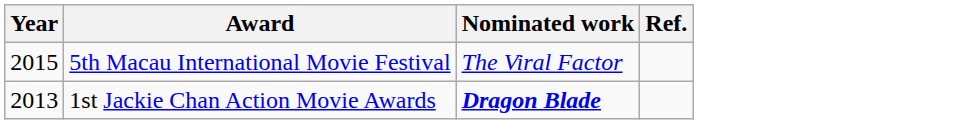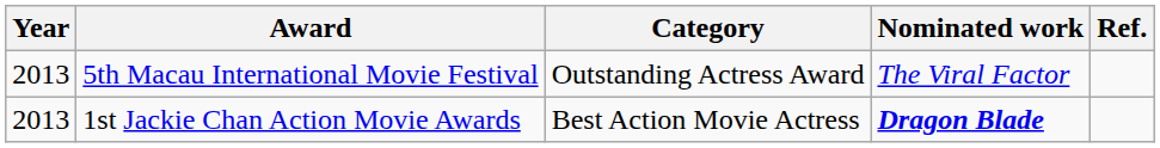+ column: Category | Outstanding Actress Award | Best Action Movie Actress
5th Macau International Movie Festival | Year: 2015 -> 2013
